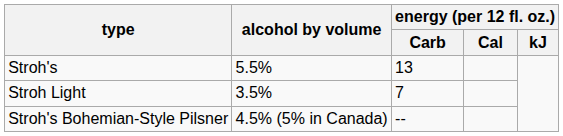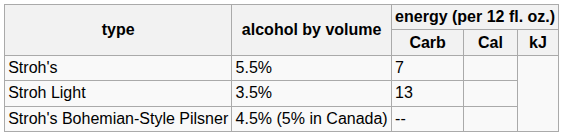Stroh's | energy (per 12 fl. oz.) / Carb: 13 -> 7
Stroh Light | energy (per 12 fl. oz.) / Carb: 7 -> 13
